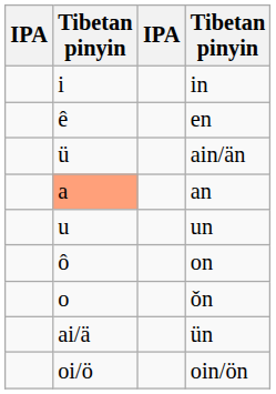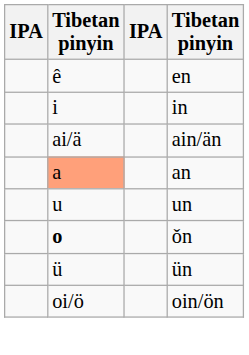rows swapped: in <-> en
ain/än | column 2: ü -> ai/ä
- row: ô | on
ǒn | column 2: normal -> bold
ün | column 2: ai/ä -> ü
